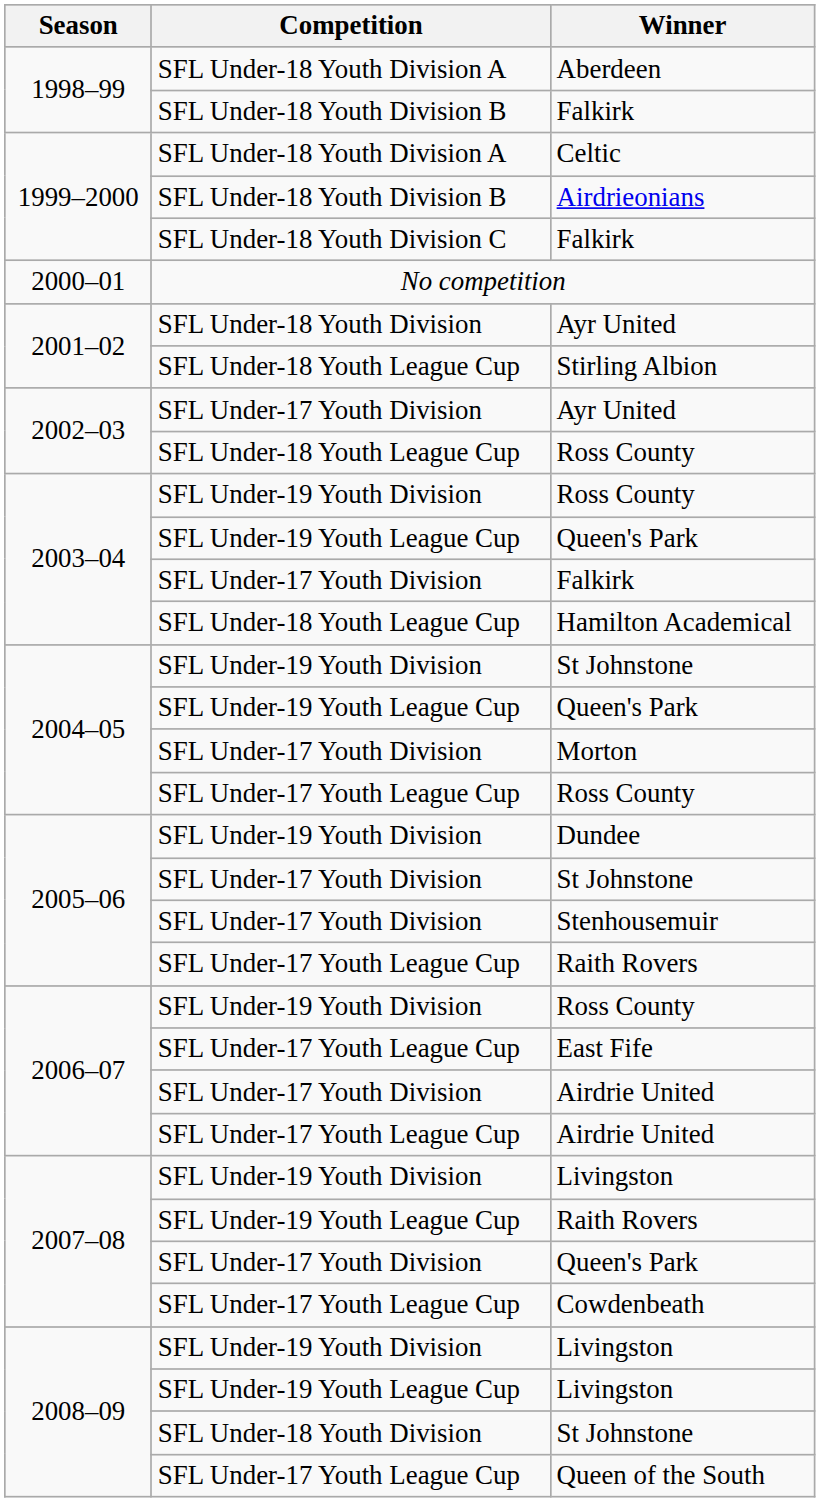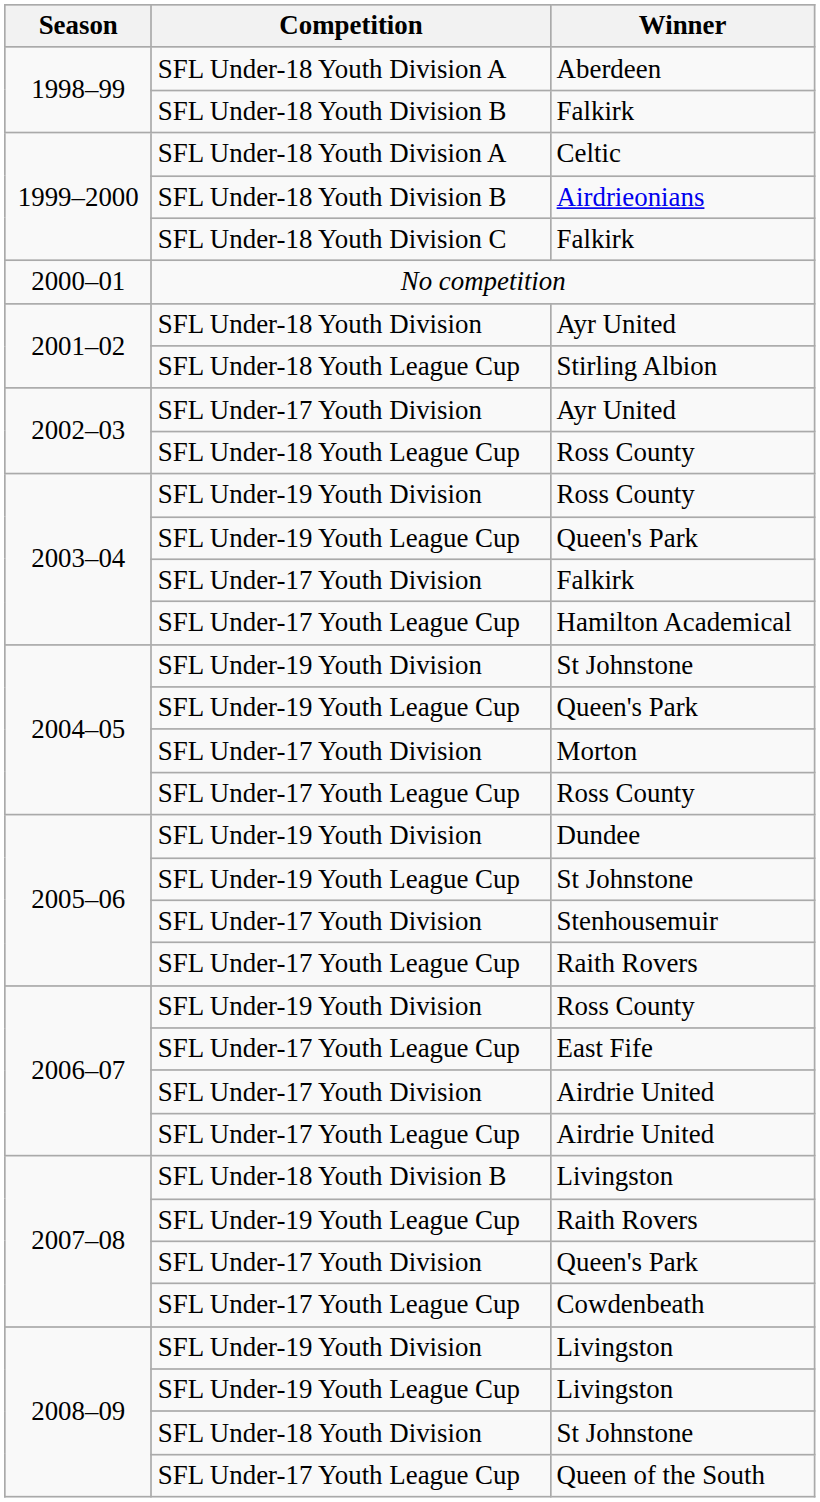Hamilton Academical | Competition: SFL Under-18 Youth League Cup -> SFL Under-17 Youth League Cup
2005–06 / St Johnstone | Competition: SFL Under-17 Youth Division -> SFL Under-19 Youth League Cup
2007–08 / Livingston | Competition: SFL Under-19 Youth Division -> SFL Under-18 Youth Division B
